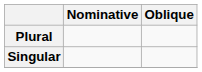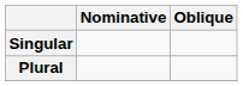rows swapped: Singular <-> Plural
